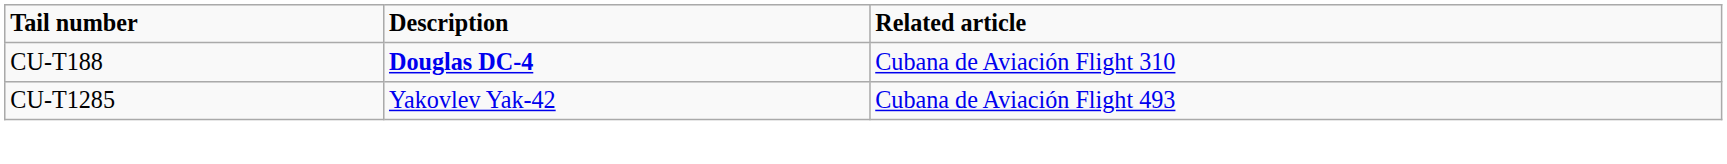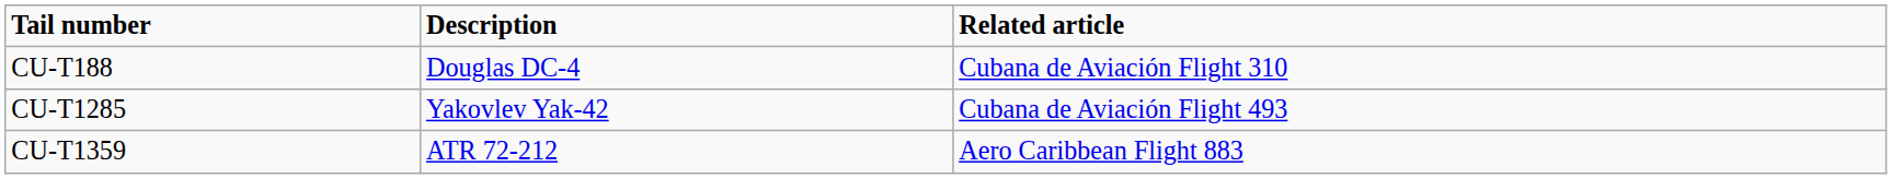CU-T188 | Description: bold -> normal
+ row: CU-T1359 | ATR 72-212 | Aero Caribbean Flight 883
